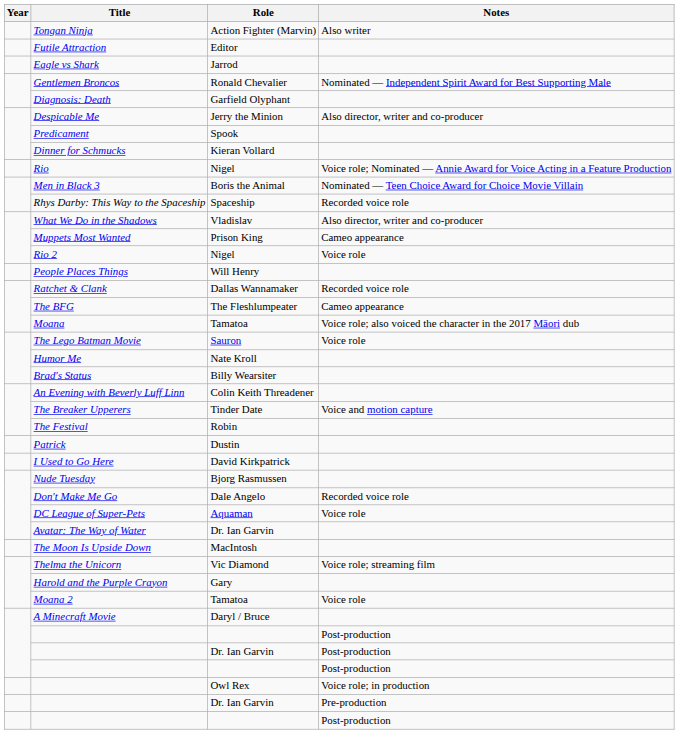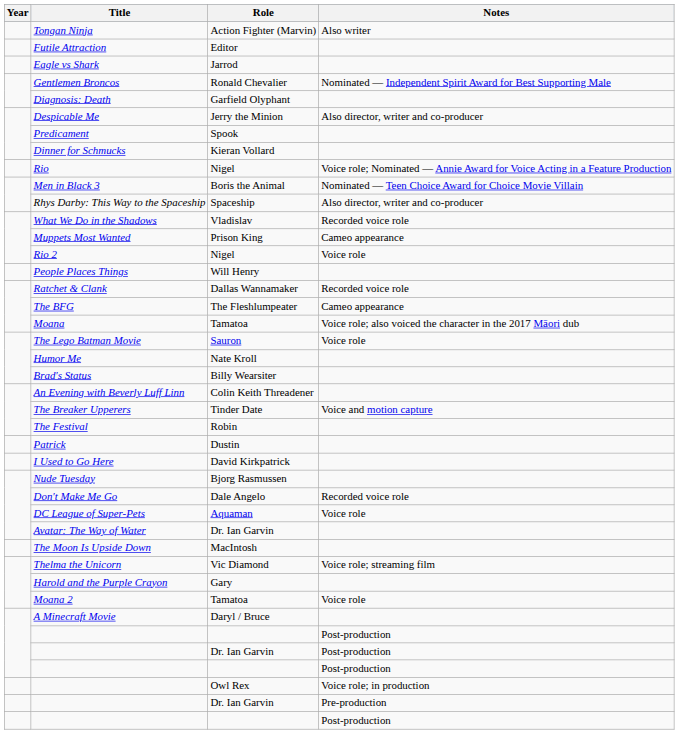Rhys Darby: This Way to the Spaceship | Notes: Recorded voice role -> Also director, writer and co-producer
What We Do in the Shadows | Notes: Also director, writer and co-producer -> Recorded voice role
